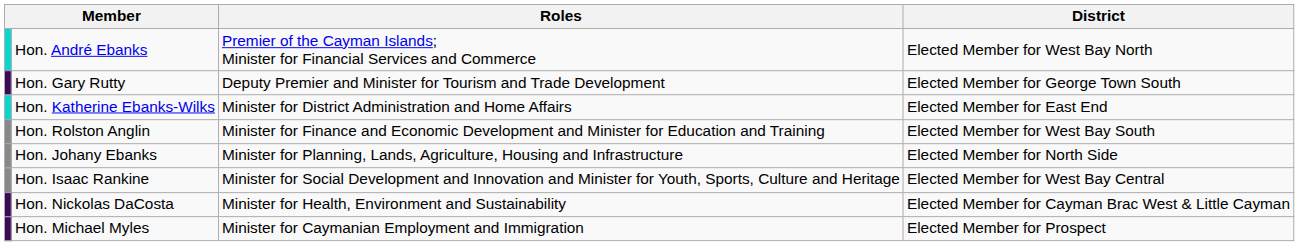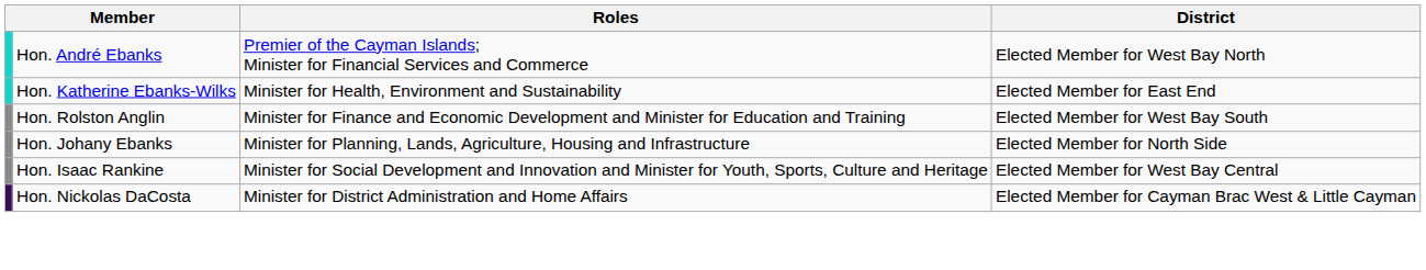- row: Hon. Gary Rutty | Deputy Premier and Minister for Tourism and Trade Development | Elected Member for George Town South
Hon. Katherine Ebanks-Wilks | Roles: Minister for District Administration and Home Affairs -> Minister for Health, Environment and Sustainability
Hon. Nickolas DaCosta | Roles: Minister for Health, Environment and Sustainability -> Minister for District Administration and Home Affairs
- row: Hon. Michael Myles | Minister for Caymanian Employment and Immigration | Elected Member for Prospect
